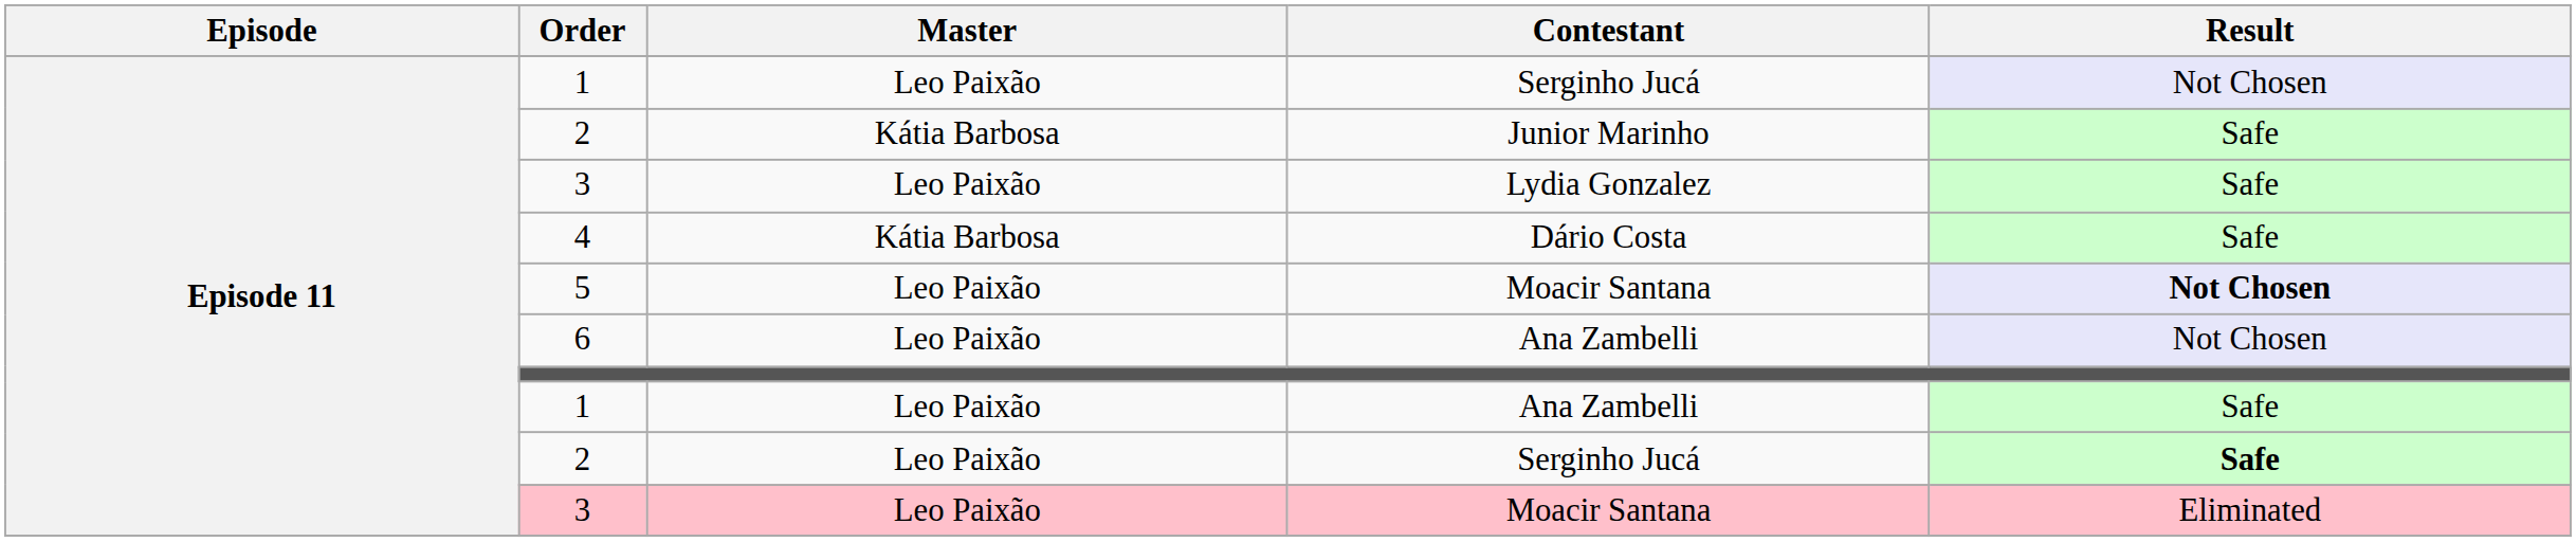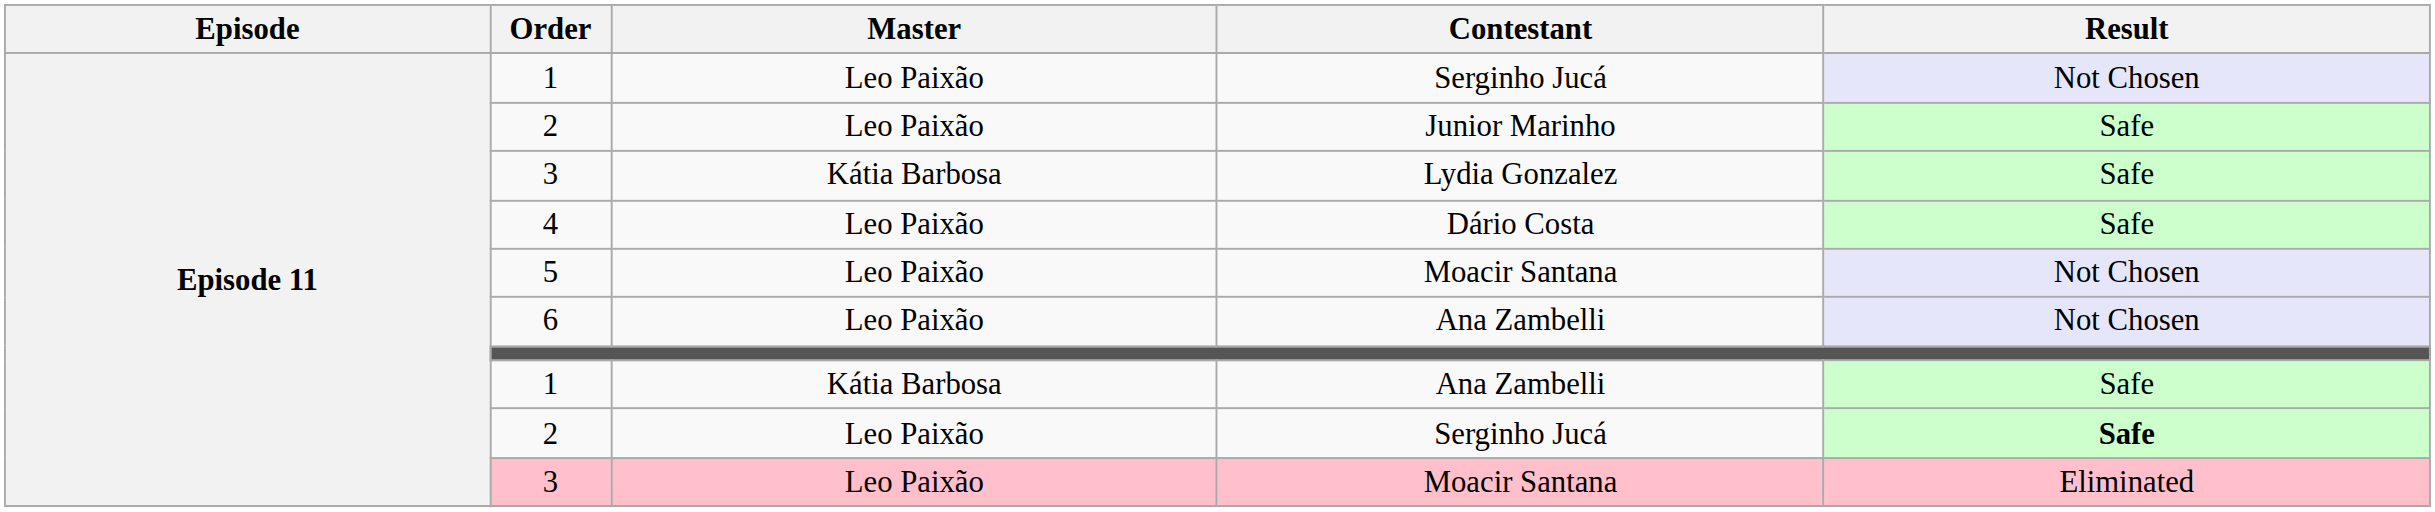2 / Junior Marinho | Master: Kátia Barbosa -> Leo Paixão
3 / Lydia Gonzalez | Master: Leo Paixão -> Kátia Barbosa
4 | Master: Kátia Barbosa -> Leo Paixão
5 | Result: bold -> normal
1 / Ana Zambelli | Master: Leo Paixão -> Kátia Barbosa
